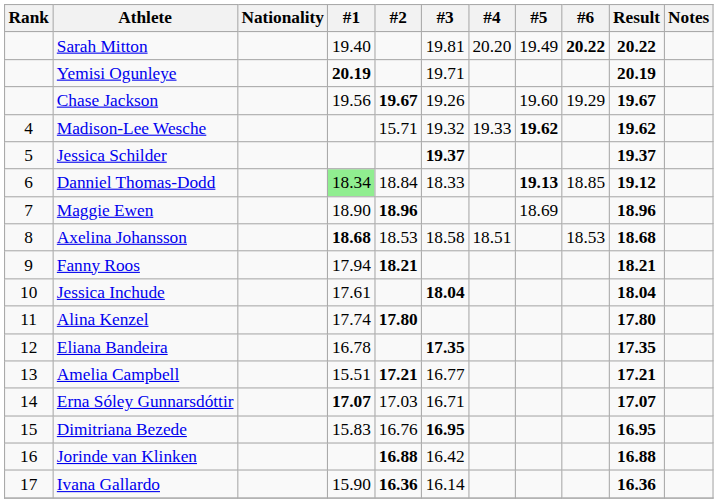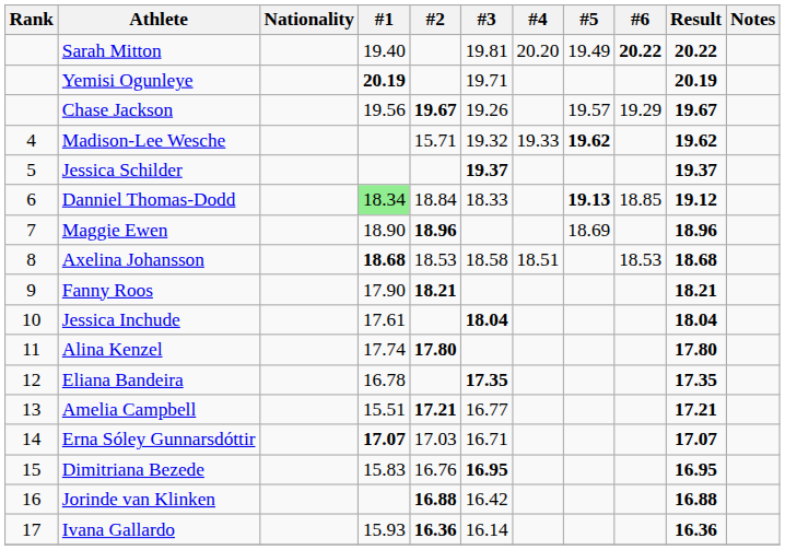Chase Jackson | #5: 19.60 -> 19.57
Fanny Roos | #1: 17.94 -> 17.90
Ivana Gallardo | #1: 15.90 -> 15.93
